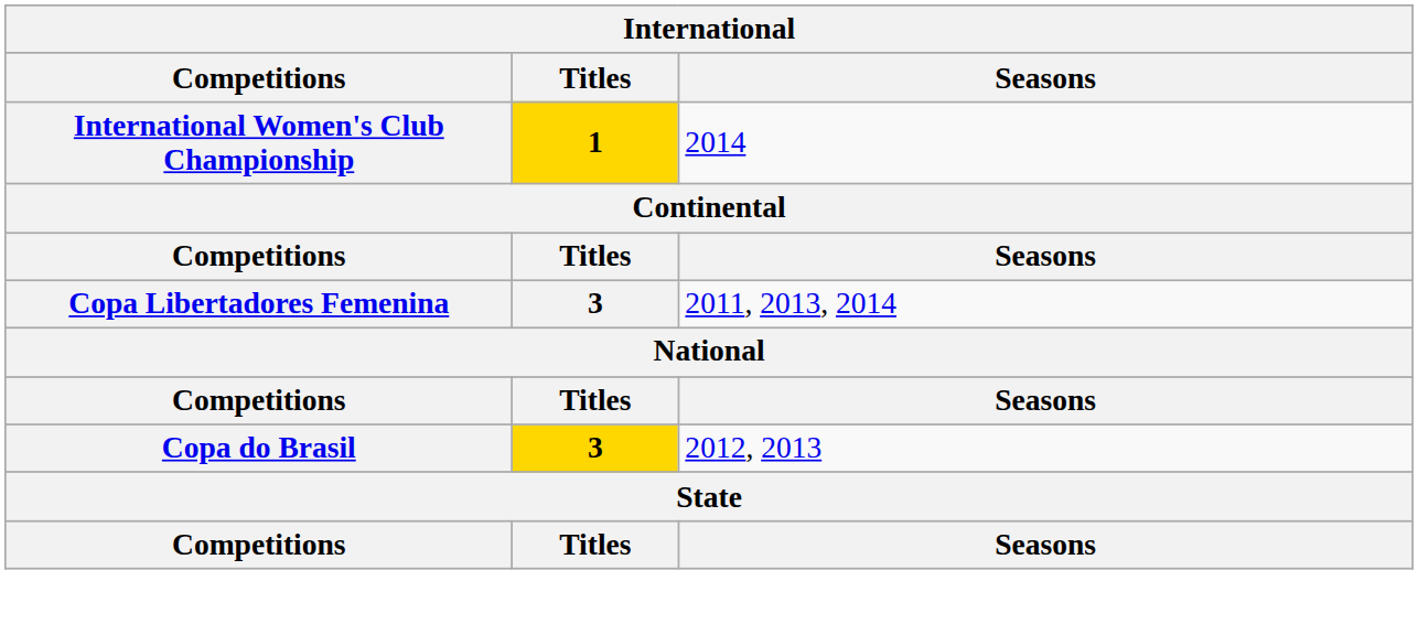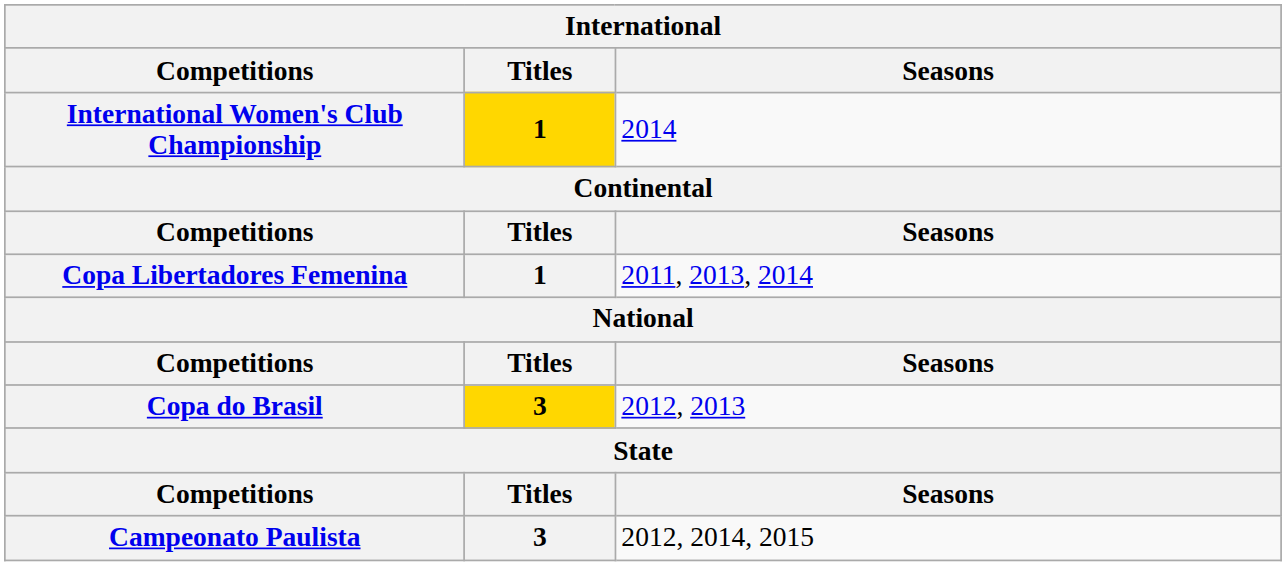Copa Libertadores Femenina | Titles: 3 -> 1
+ row: Campeonato Paulista | 3 | 2012, 2014, 2015
